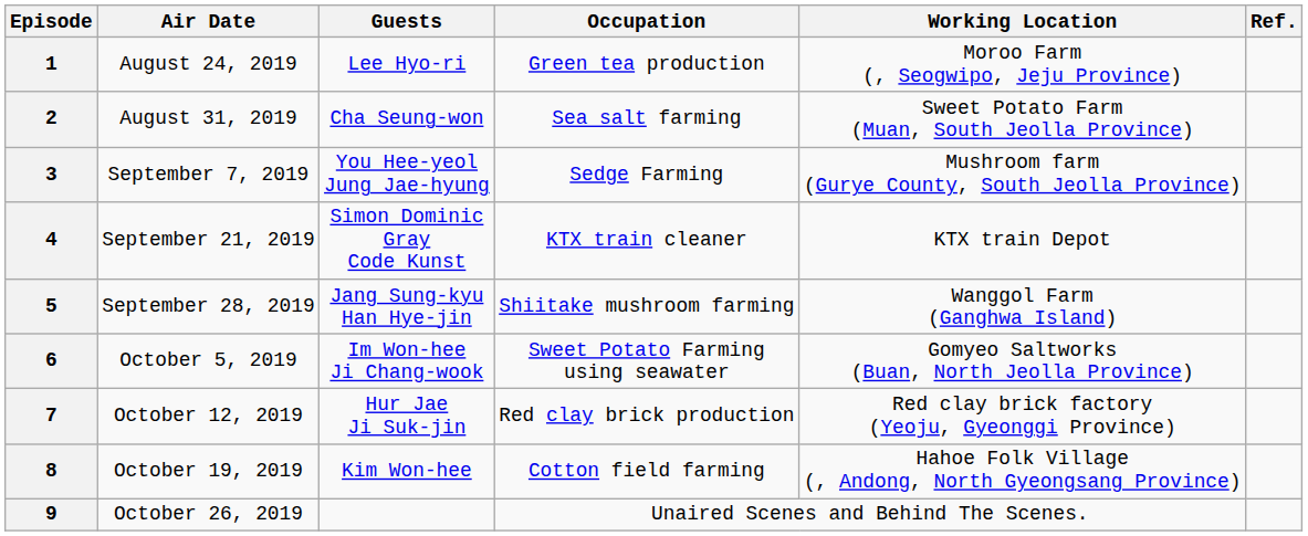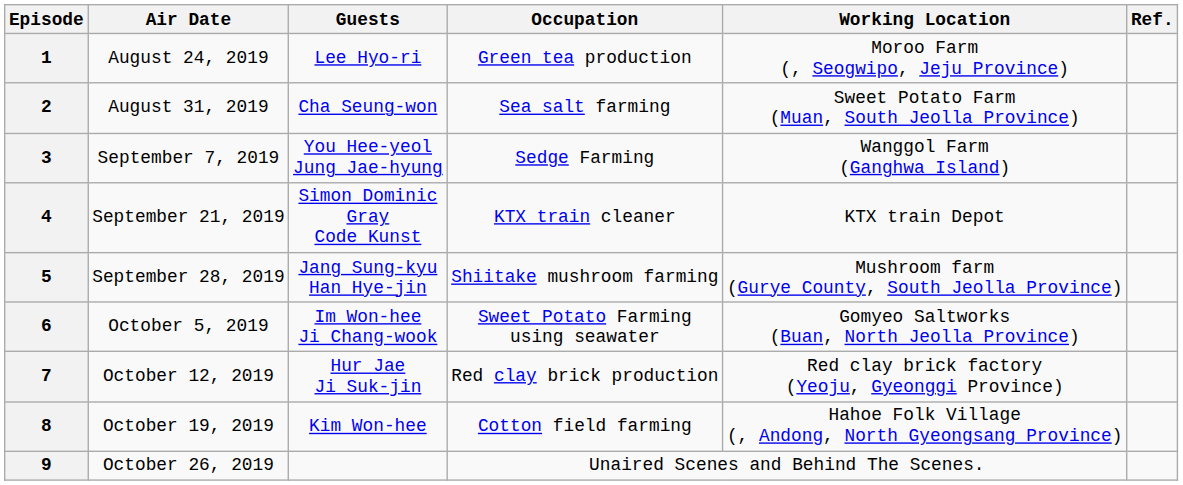3 | Working Location: Mushroom farm (Gurye County, South Jeolla Province) -> Wanggol Farm (Ganghwa Island)
5 | Working Location: Wanggol Farm (Ganghwa Island) -> Mushroom farm (Gurye County, South Jeolla Province)
